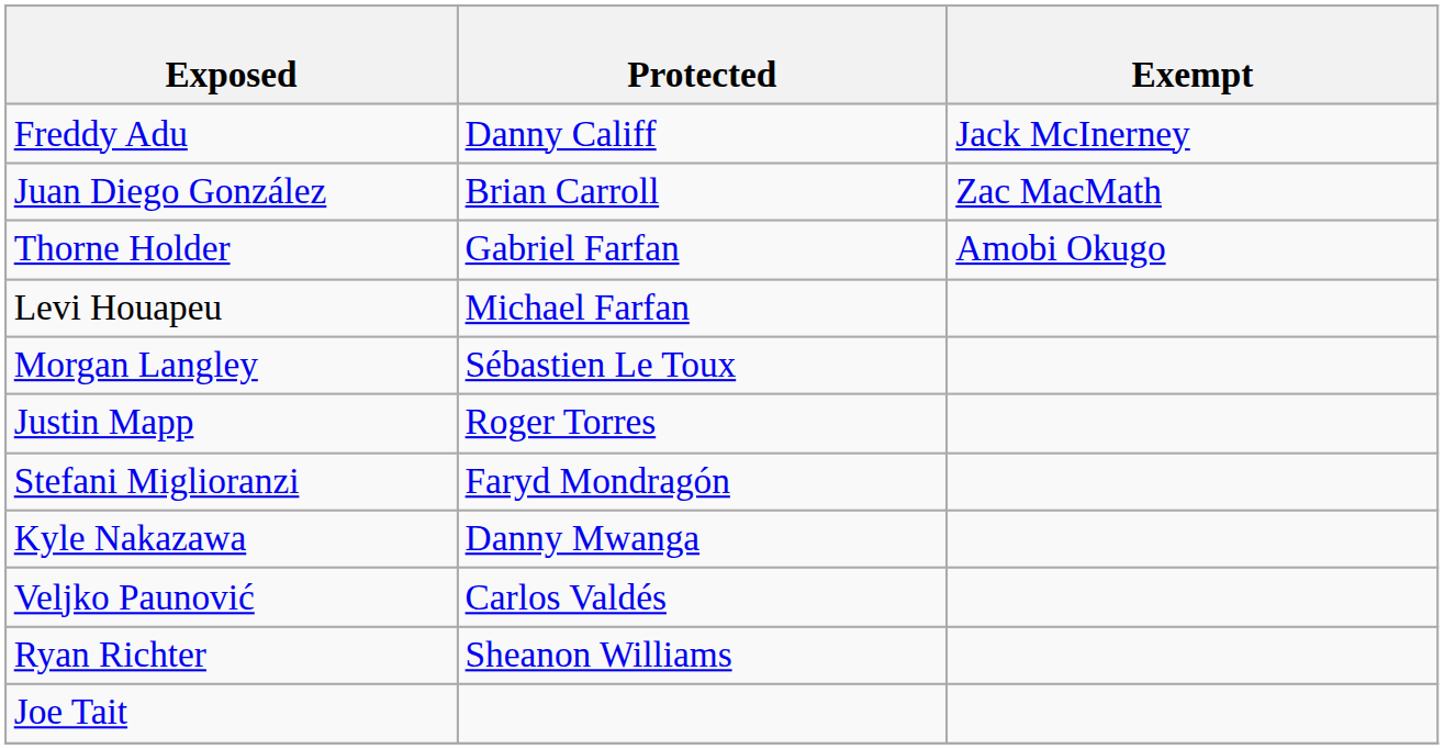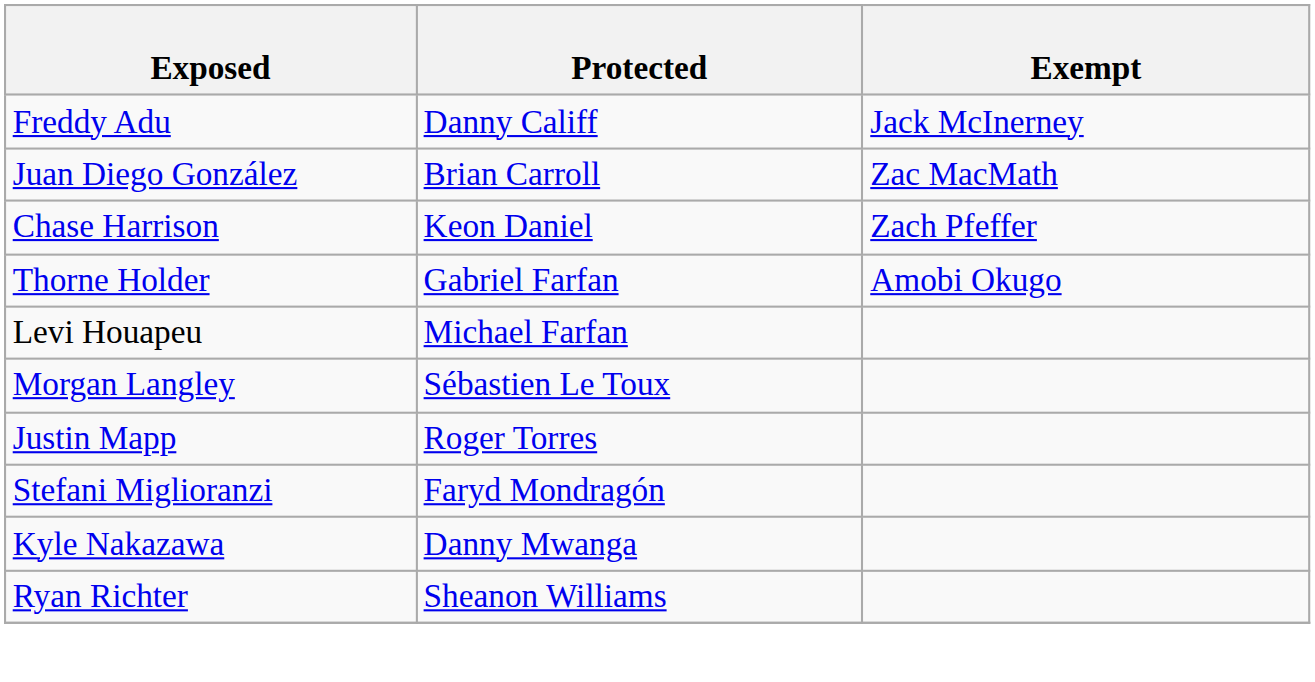+ row: Chase Harrison | Keon Daniel | Zach Pfeffer
- row: Veljko Paunović | Carlos Valdés
- row: Joe Tait
